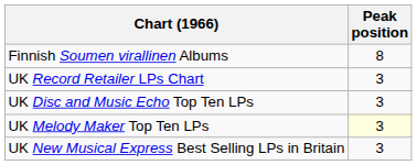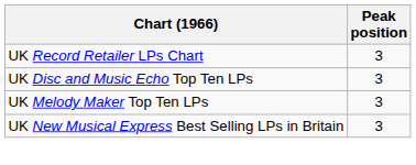- row: Finnish Soumen virallinen Albums | 8
UK Melody Maker Top Ten LPs | Peak position: lightyellow background -> no background
